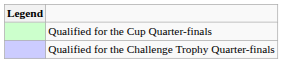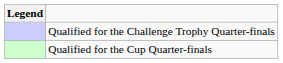rows swapped: Qualified for the Cup Quarter-finals <-> Qualified for the Challenge Trophy Quarter-finals
